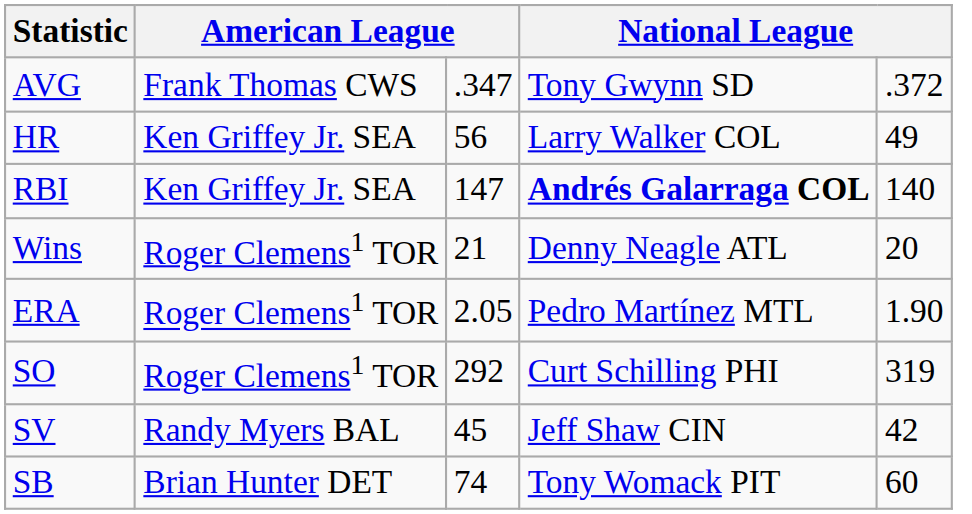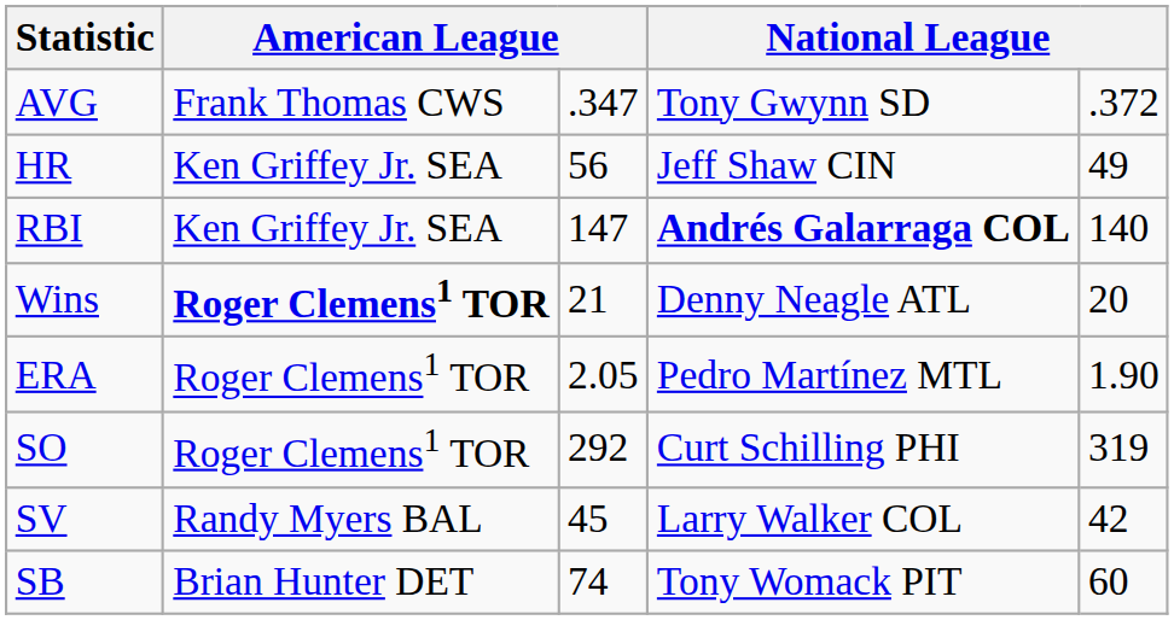HR | column 4: Larry Walker COL -> Jeff Shaw CIN
Wins | column 2: normal -> bold
SV | column 4: Jeff Shaw CIN -> Larry Walker COL
